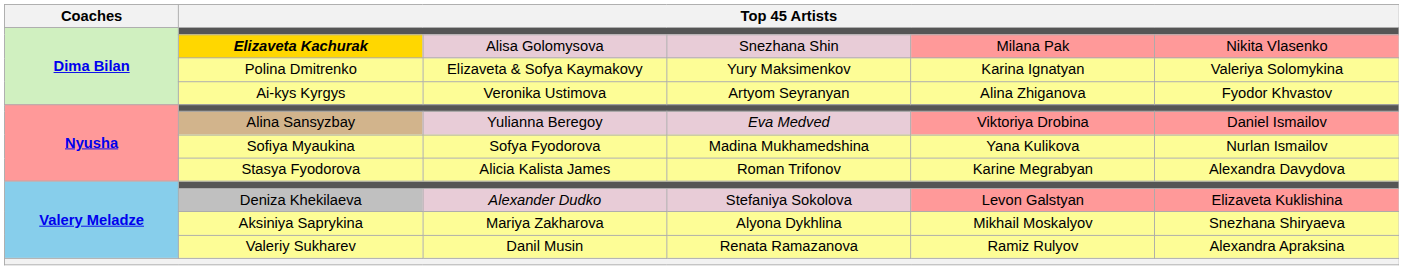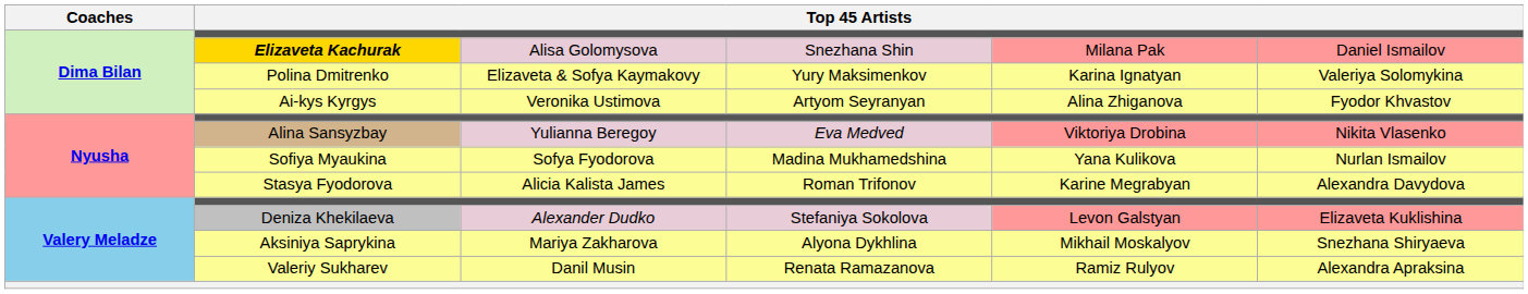Elizaveta Kachurak | column 6: Nikita Vlasenko -> Daniel Ismailov
Alina Sansyzbay | column 6: Daniel Ismailov -> Nikita Vlasenko
